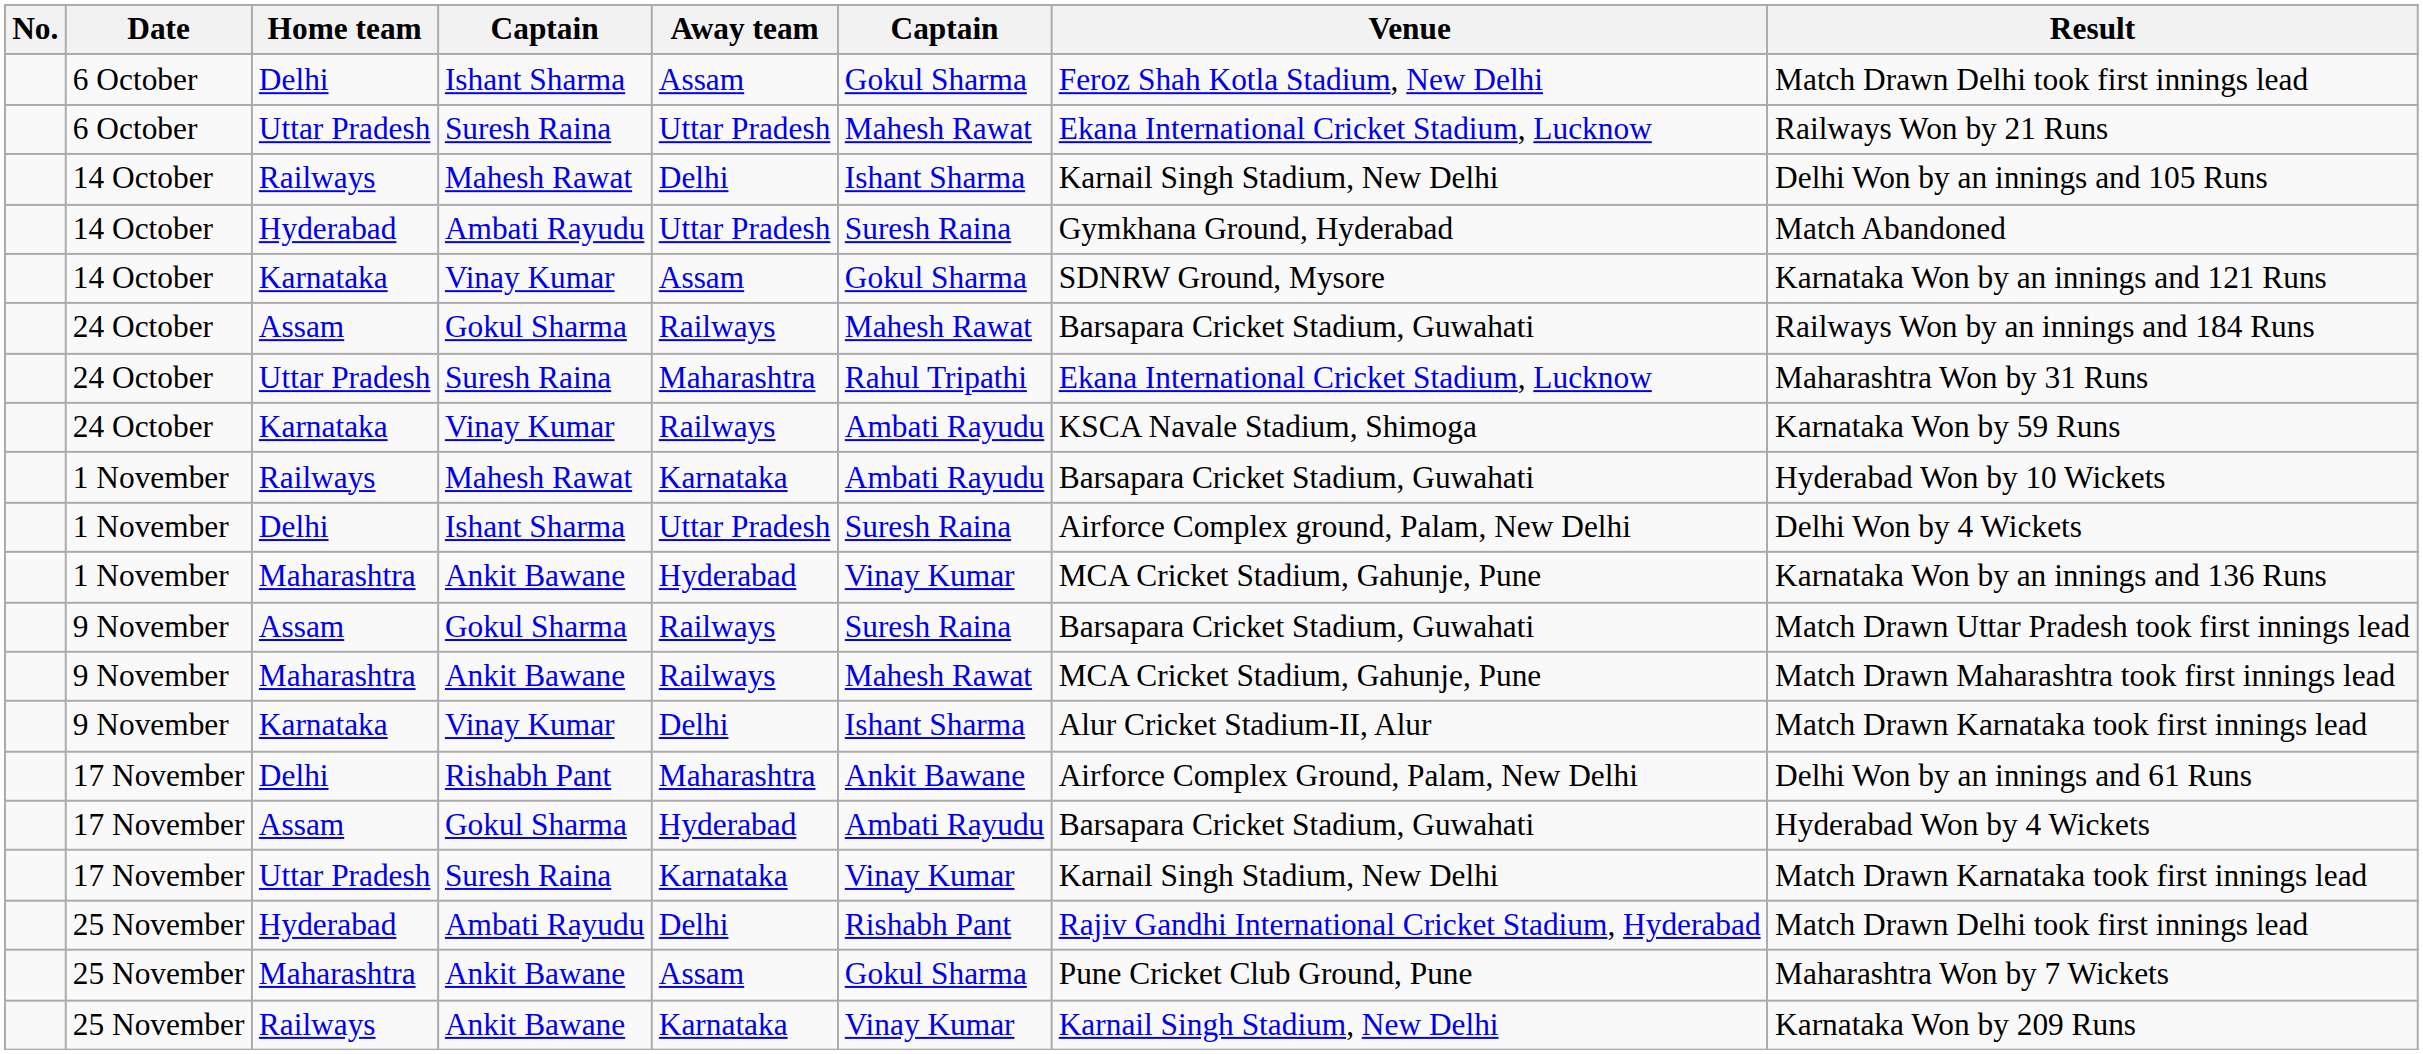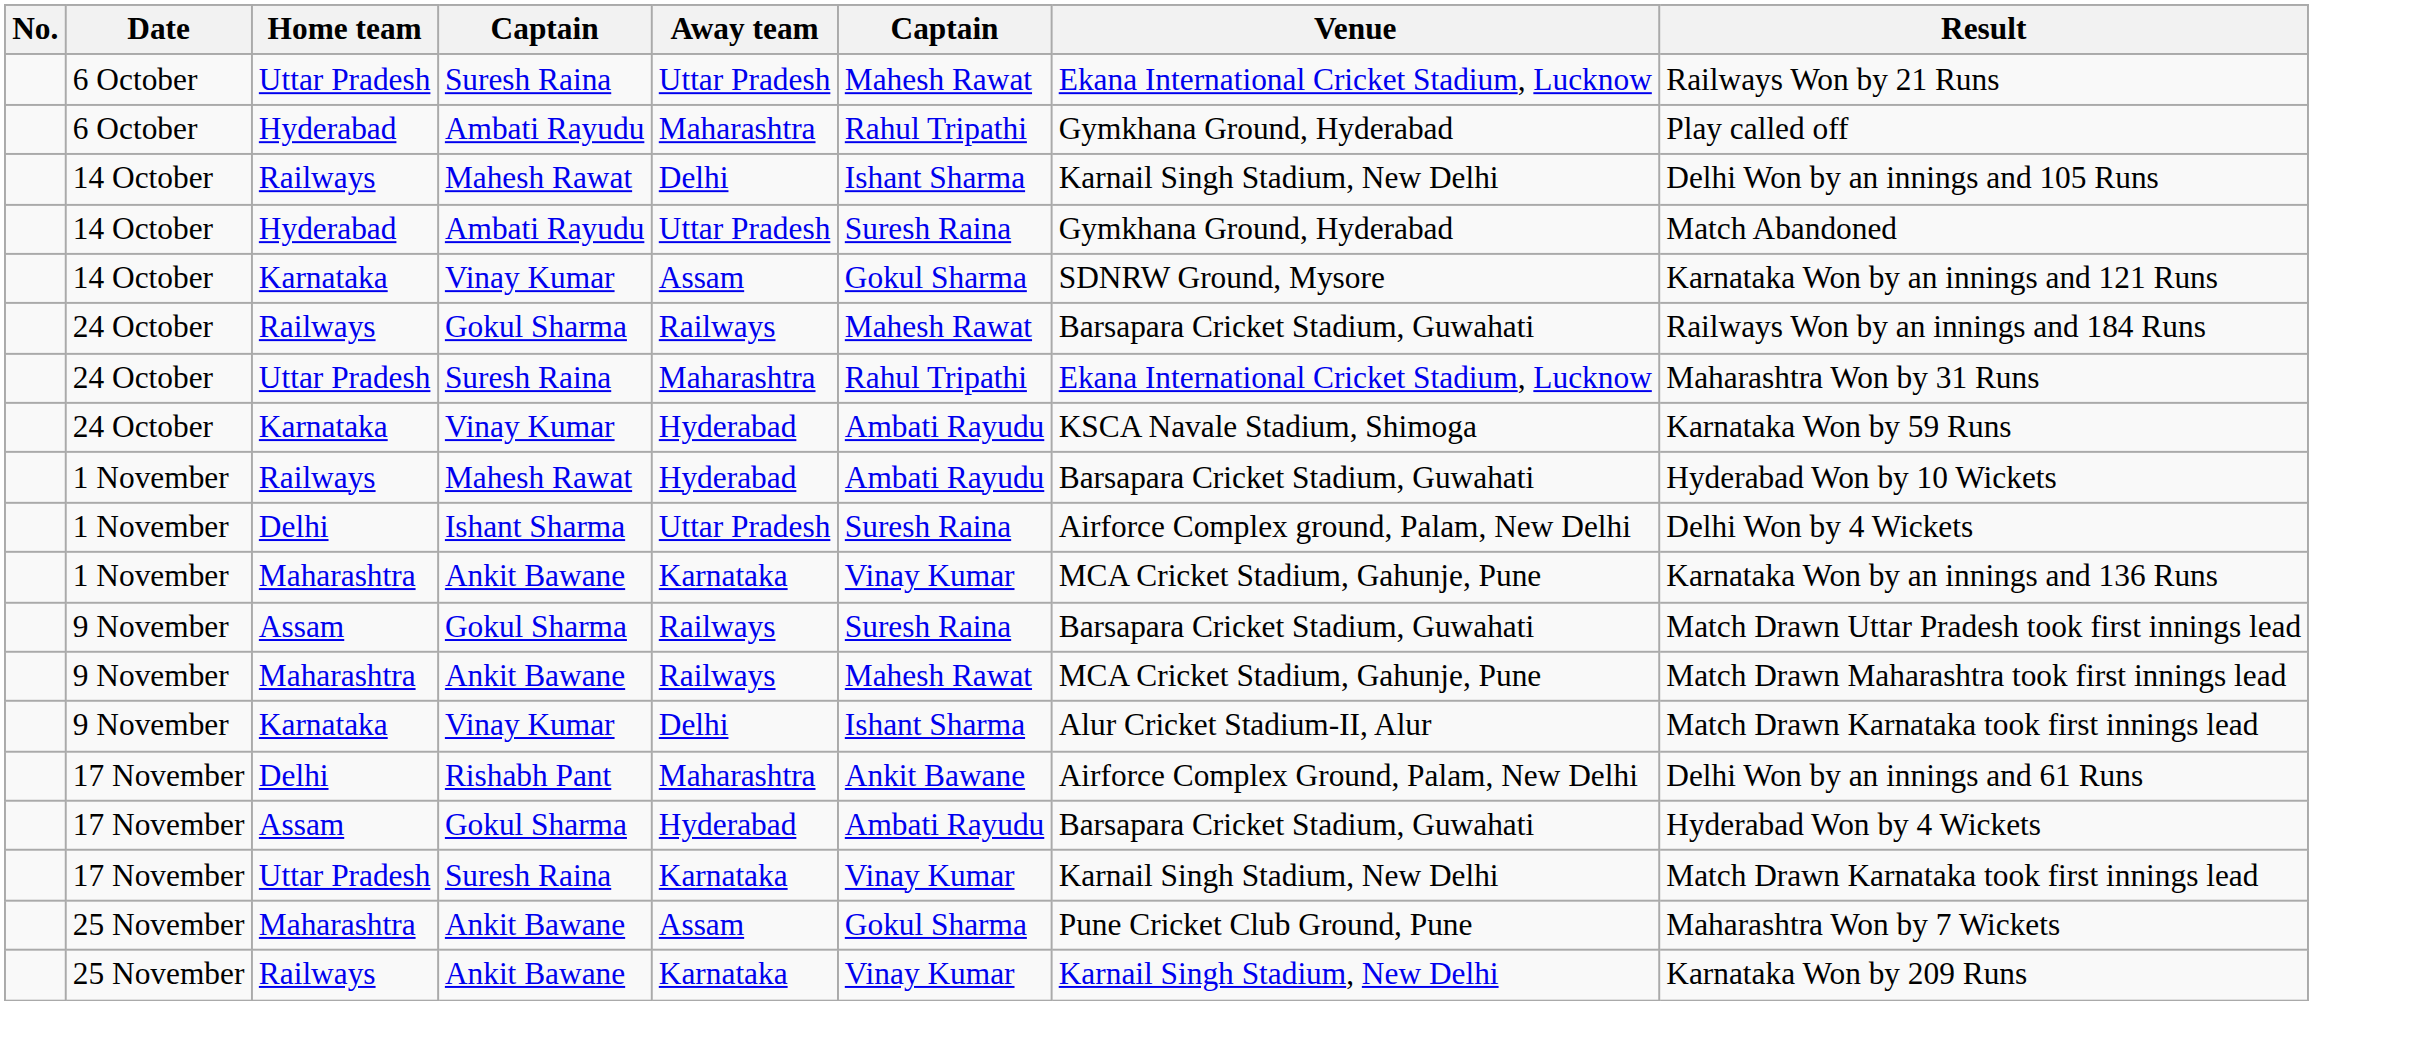- row: 6 October | Delhi | Ishant Sharma | Assam | Gokul Sharma | Feroz Shah Kotla Stadium, New Delhi | Match Drawn Delhi took first innings lead
+ row: 6 October | Hyderabad | Ambati Rayudu | Maharashtra | Rahul Tripathi | Gymkhana Ground, Hyderabad | Play called off
24 October / Gokul Sharma | Home team: Assam -> Railways
24 October / Vinay Kumar | Away team: Railways -> Hyderabad
1 November / Mahesh Rawat | Away team: Karnataka -> Hyderabad
1 November / Ankit Bawane | Away team: Hyderabad -> Karnataka
- row: 25 November | Hyderabad | Ambati Rayudu | Delhi | Rishabh Pant | Rajiv Gandhi International Cricket Stadium, Hyderabad | Match Drawn Delhi took first innings lead
